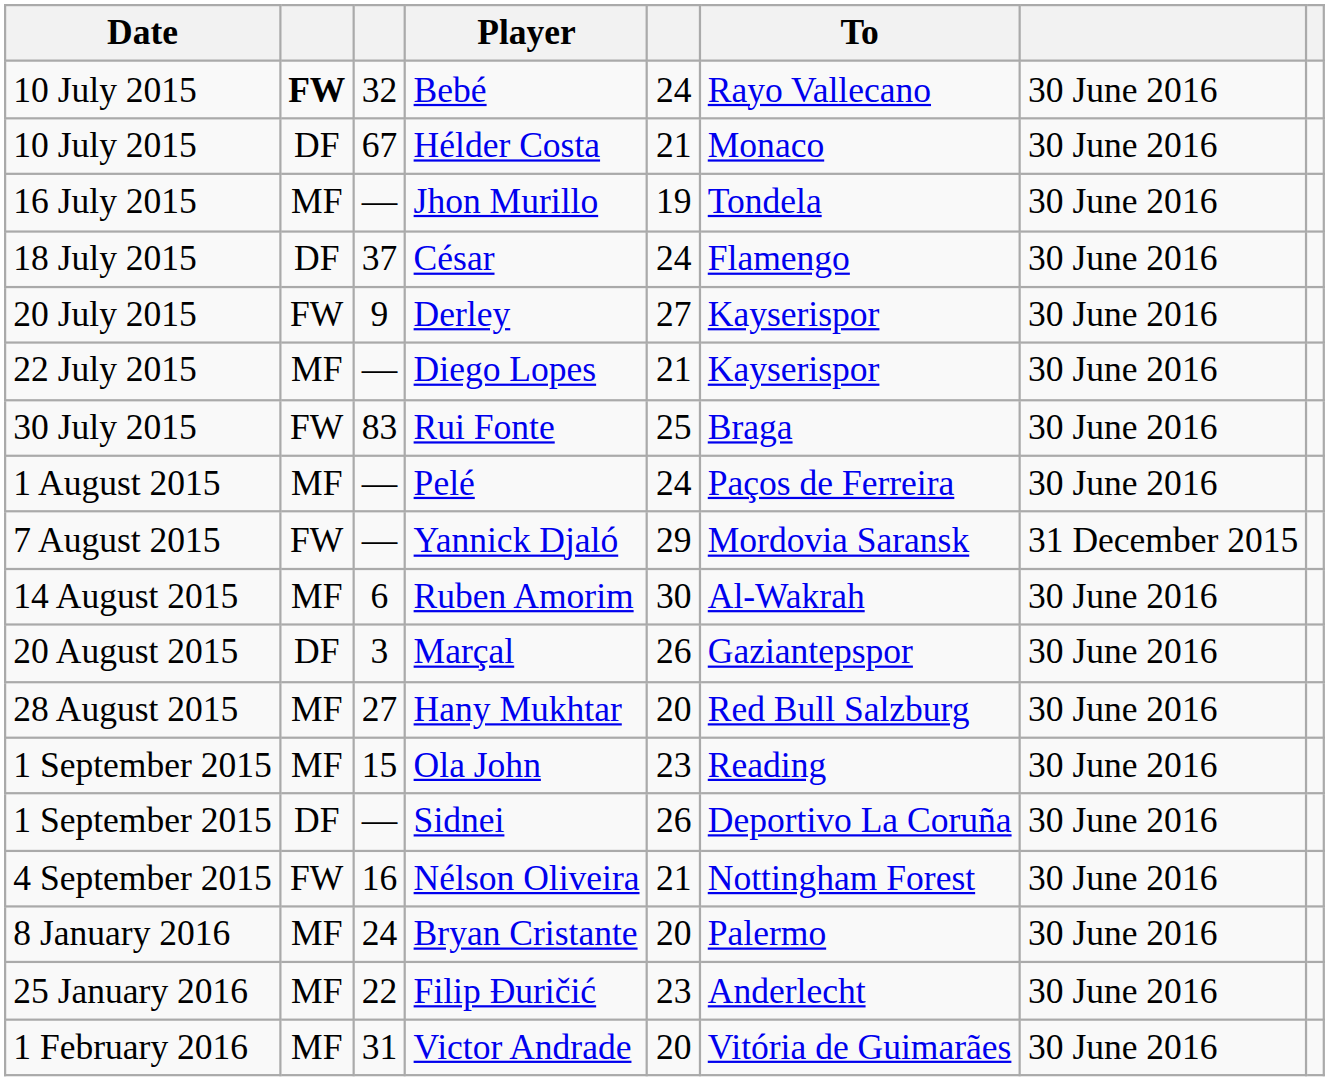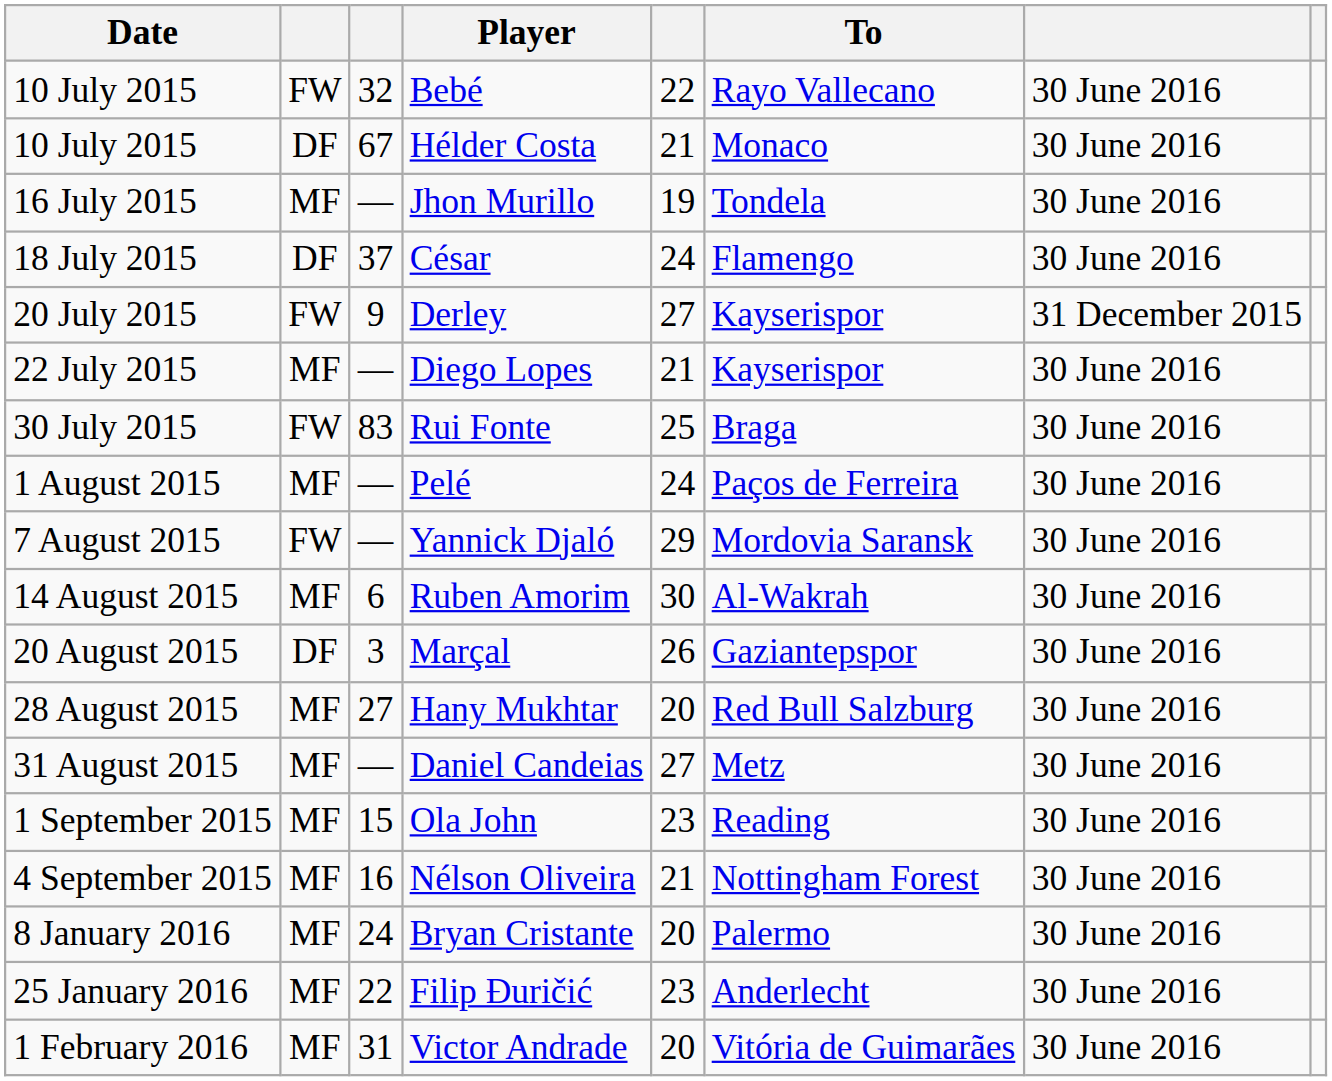Bebé | column 2: bold -> normal
Bebé | column 5: 24 -> 22
Derley | column 7: 30 June 2016 -> 31 December 2015
Yannick Djaló | column 7: 31 December 2015 -> 30 June 2016
+ row: 31 August 2015 | MF | — | Daniel Candeias | 27 | Metz | 30 June 2016
- row: 1 September 2015 | DF | — | Sidnei | 26 | Deportivo La Coruña | 30 June 2016
Nélson Oliveira | column 2: FW -> MF
